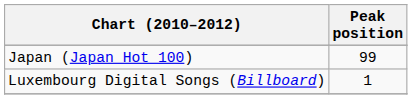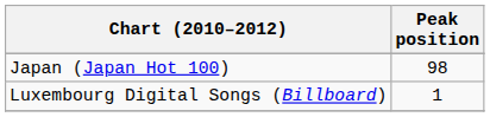Japan (Japan Hot 100) | Peak position: 99 -> 98
